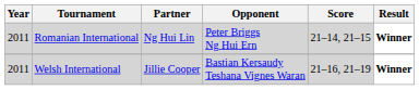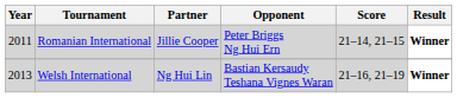Romanian International | Partner: Ng Hui Lin -> Jillie Cooper
Welsh International | Year: 2011 -> 2013
Welsh International | Partner: Jillie Cooper -> Ng Hui Lin
